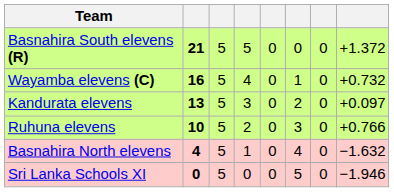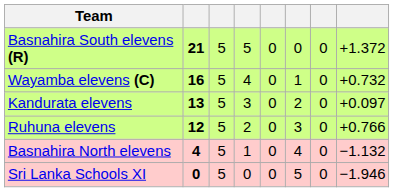Ruhuna elevens | column 2: 10 -> 12
Basnahira North elevens | column 8: −1.632 -> −1.132
